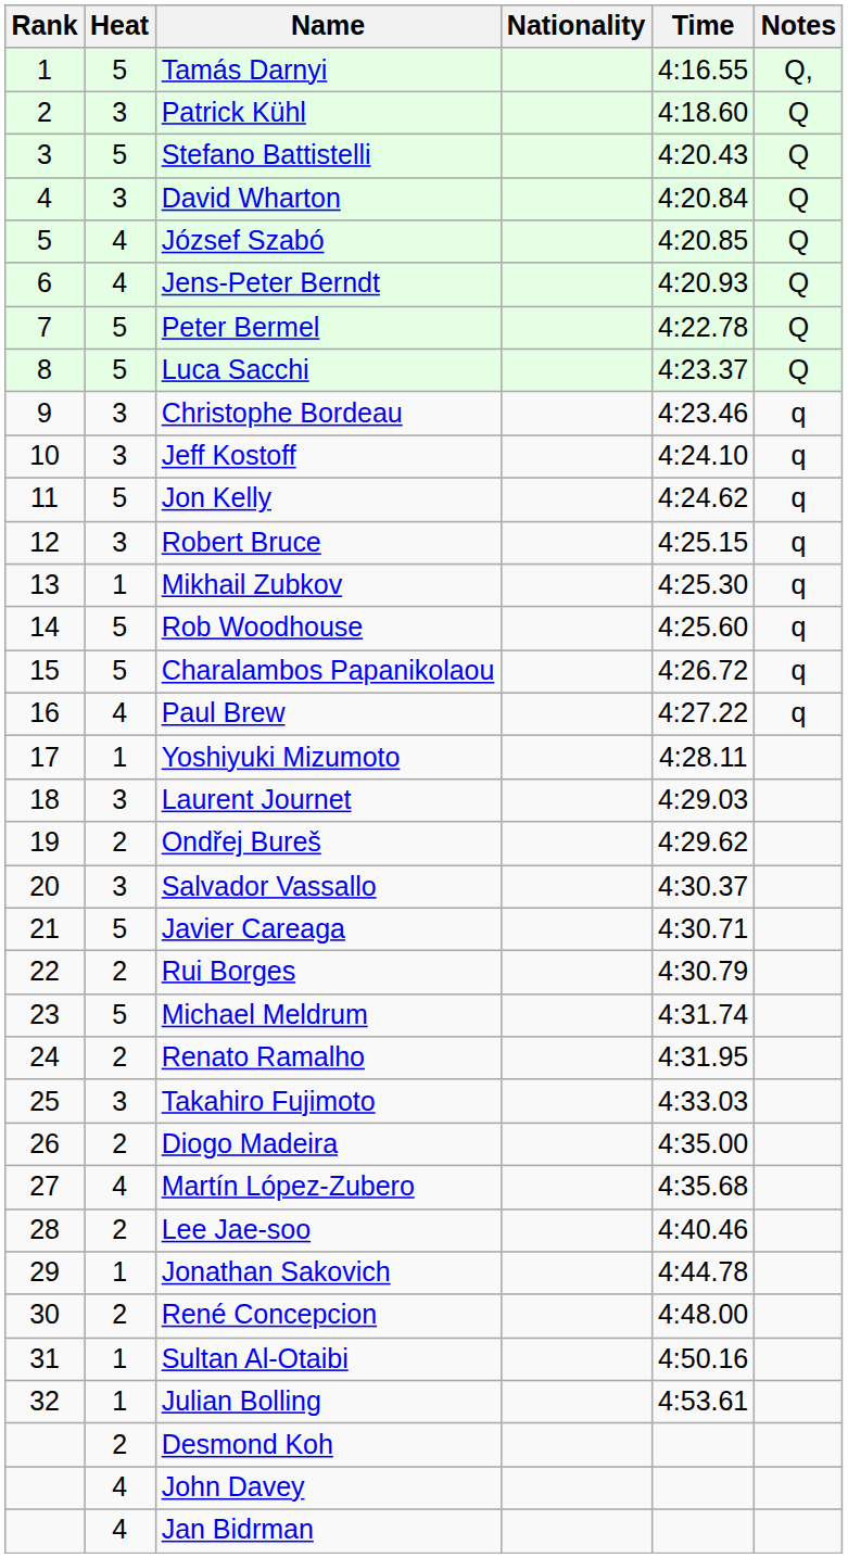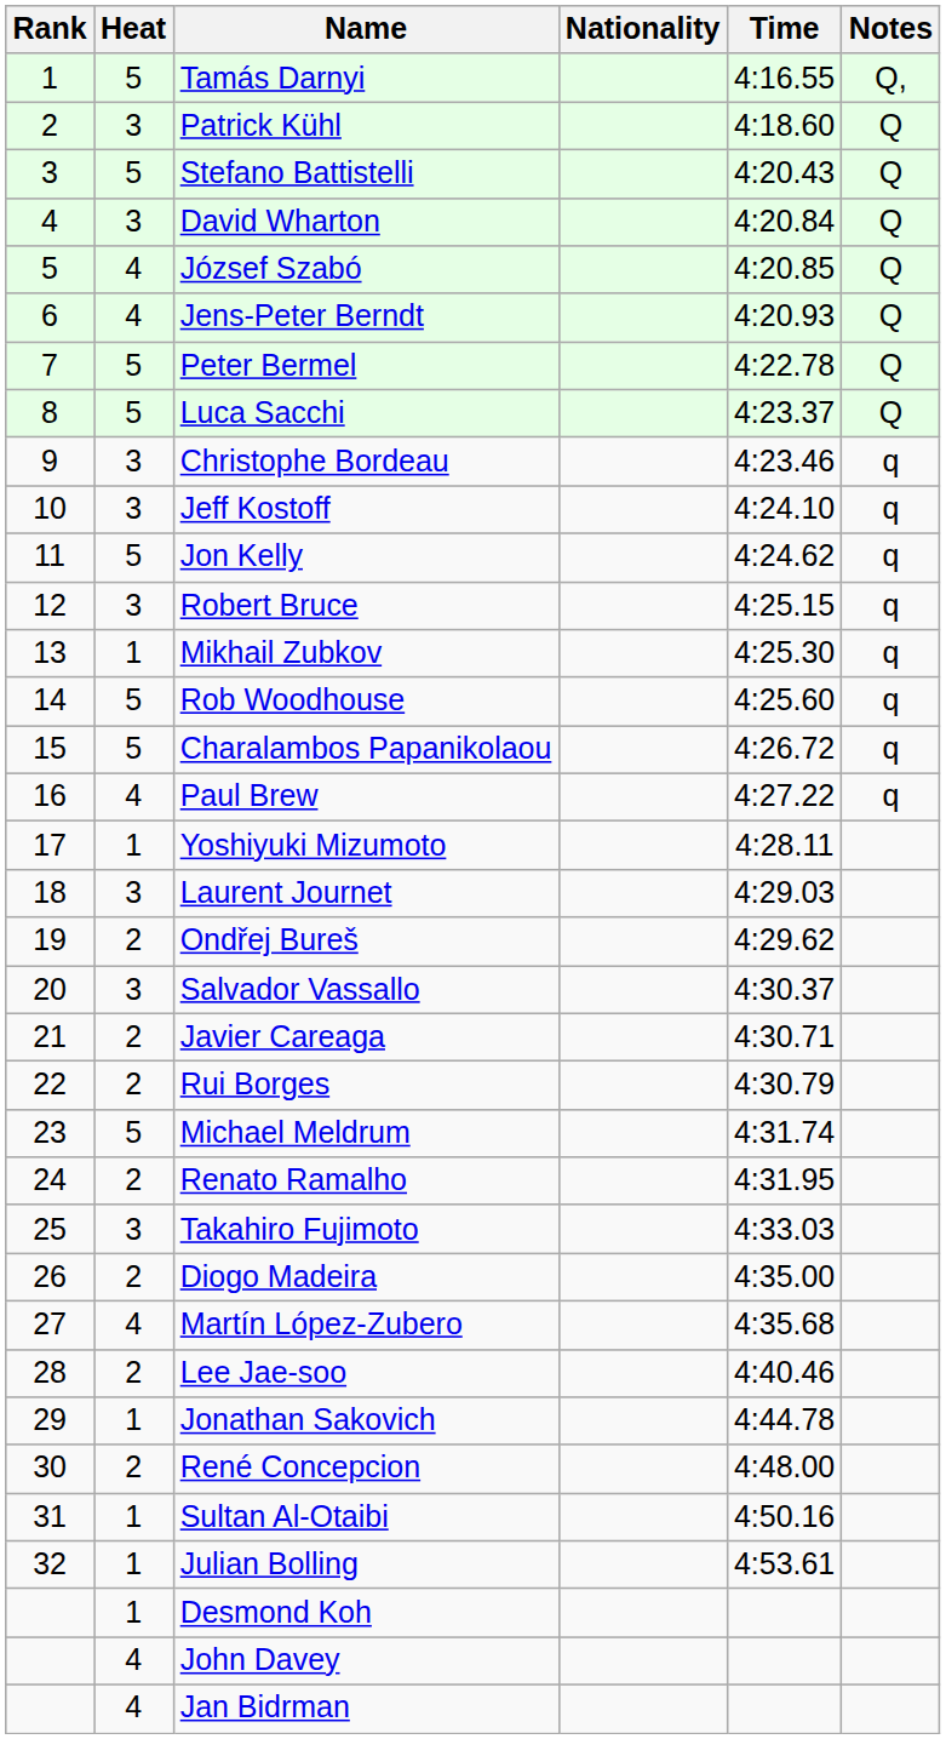Javier Careaga | Heat: 5 -> 2
Desmond Koh | Heat: 2 -> 1
